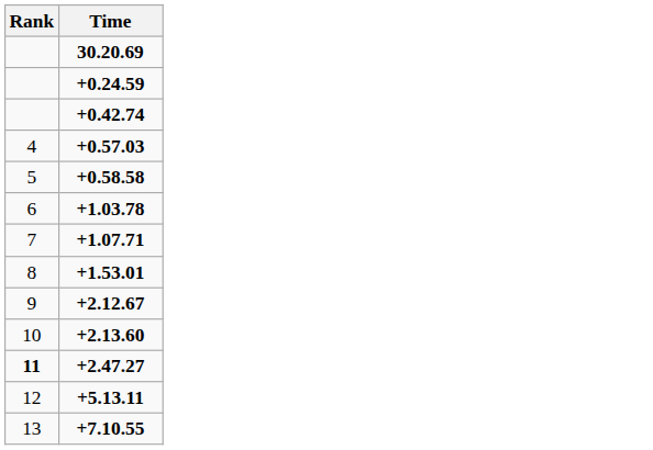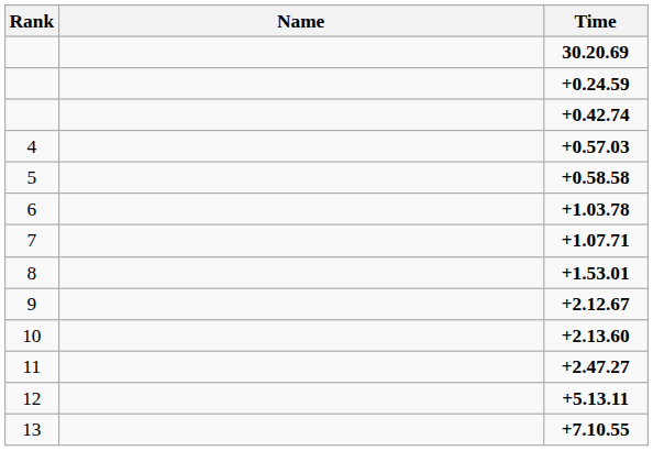+ column: Name
+2.47.27 | Rank: bold -> normal
